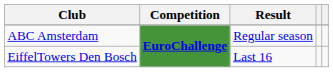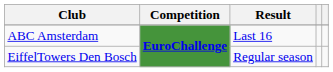ABC Amsterdam | Result: Regular season -> Last 16
EiffelTowers Den Bosch | Result: Last 16 -> Regular season
